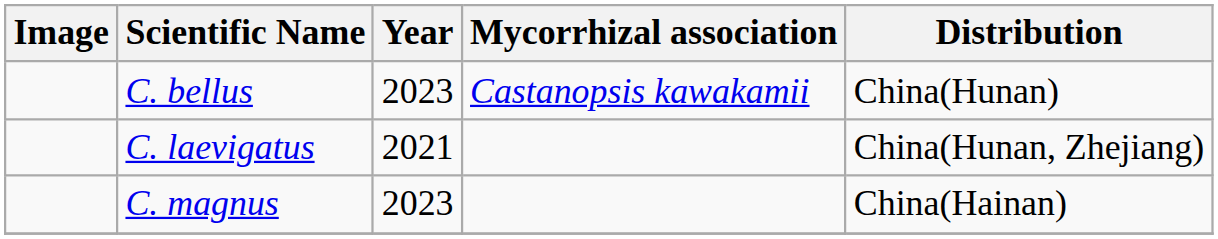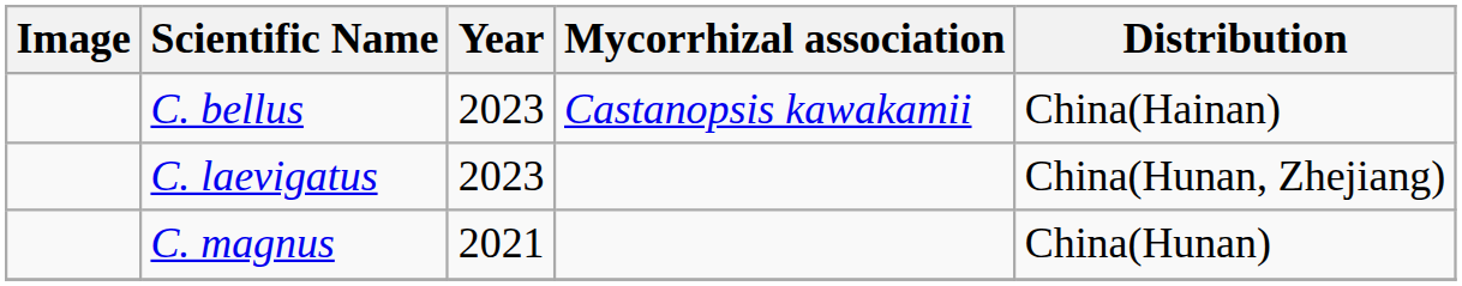C. bellus | Distribution: China(Hunan) -> China(Hainan)
C. laevigatus | Year: 2021 -> 2023
C. magnus | Year: 2023 -> 2021
C. magnus | Distribution: China(Hainan) -> China(Hunan)
